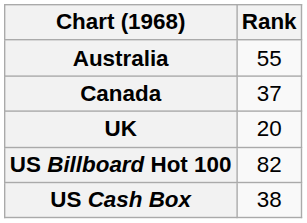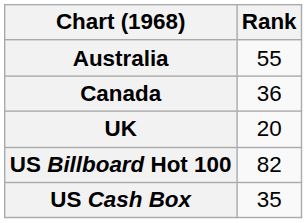Canada | Rank: 37 -> 36
US Cash Box | Rank: 38 -> 35
